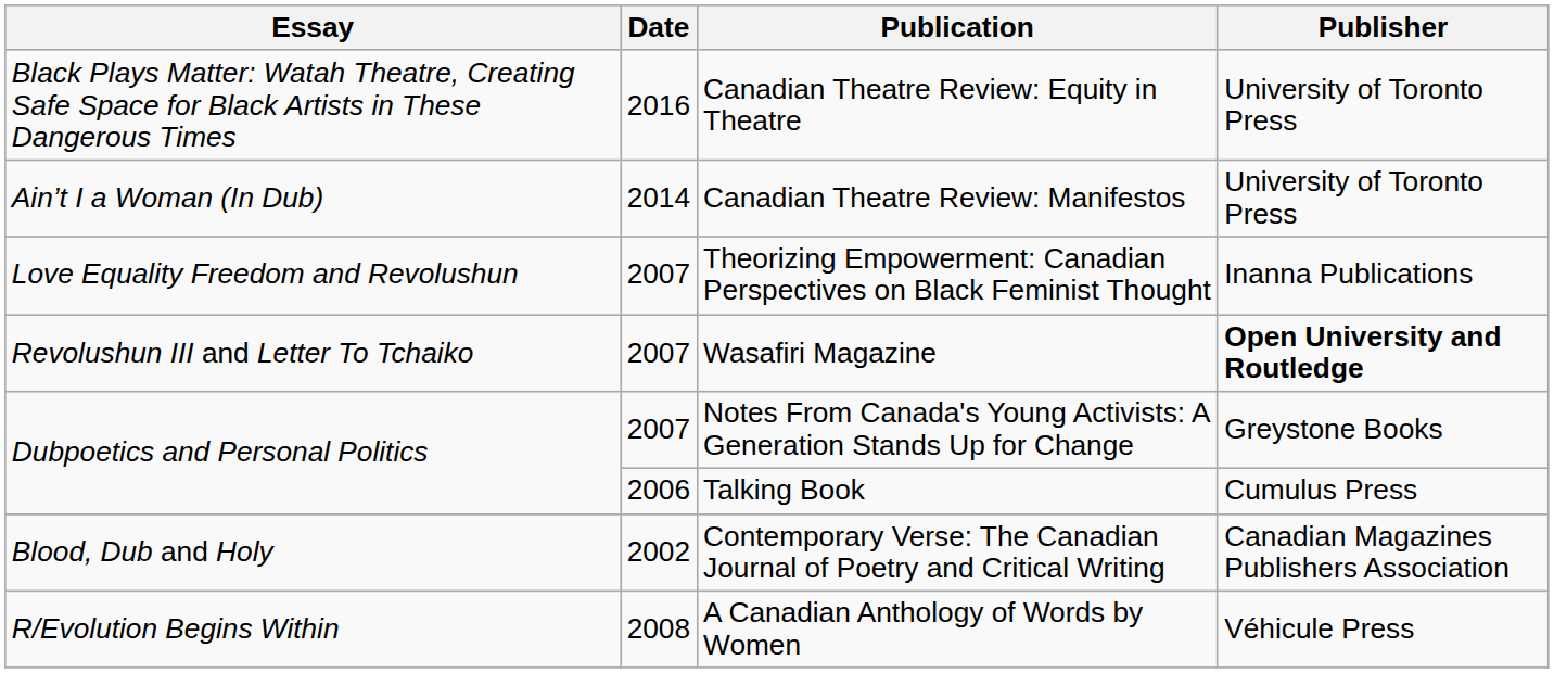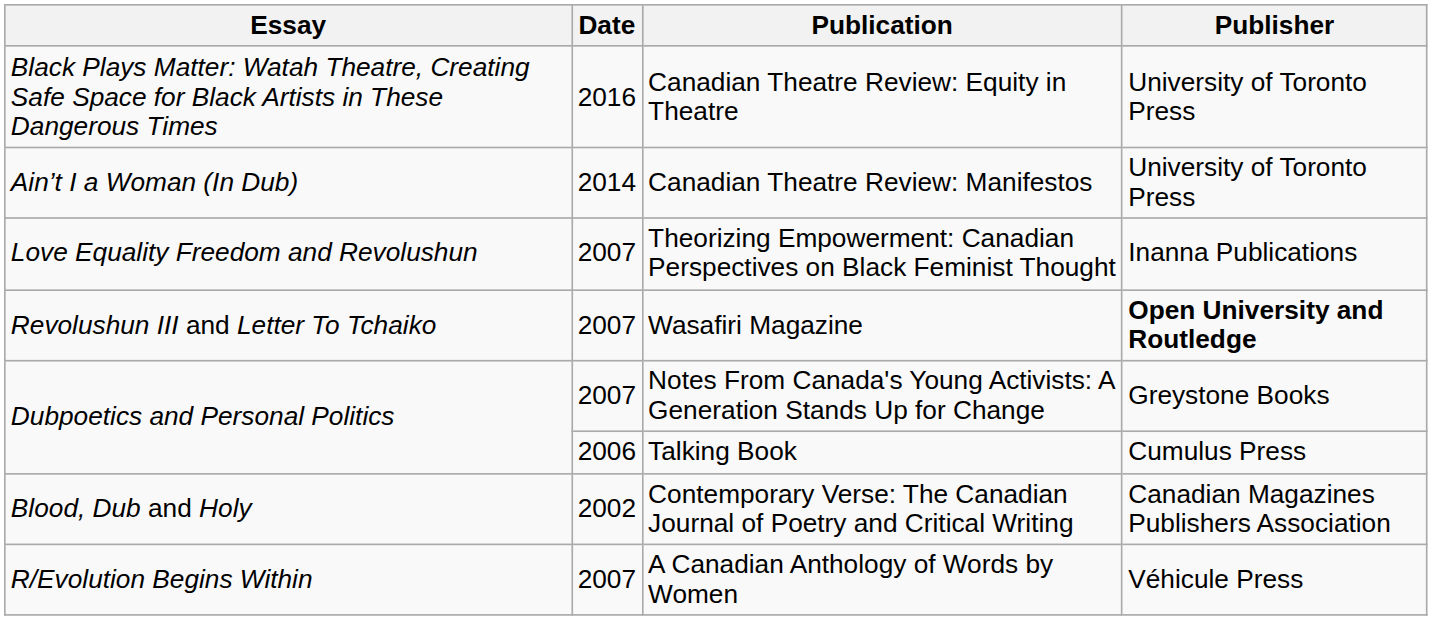A Canadian Anthology of Words by Women | Date: 2008 -> 2007
